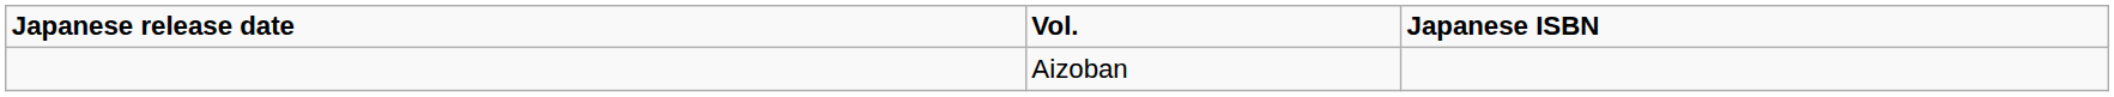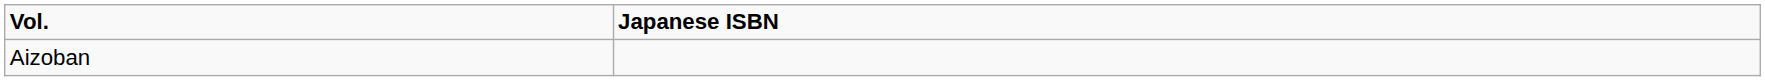- column: Japanese release date
